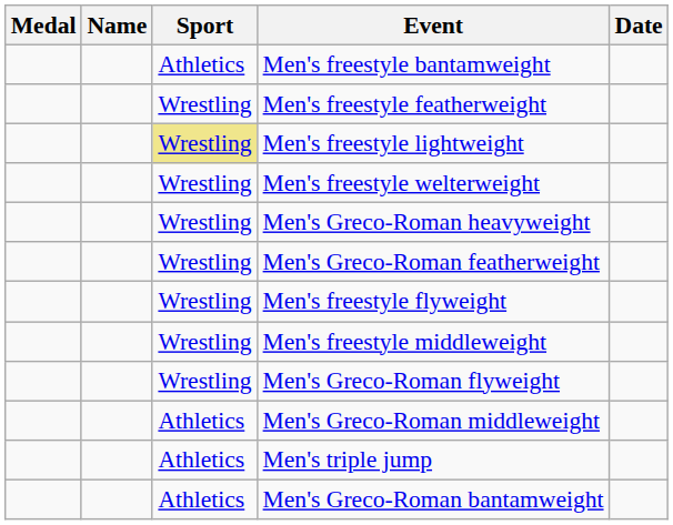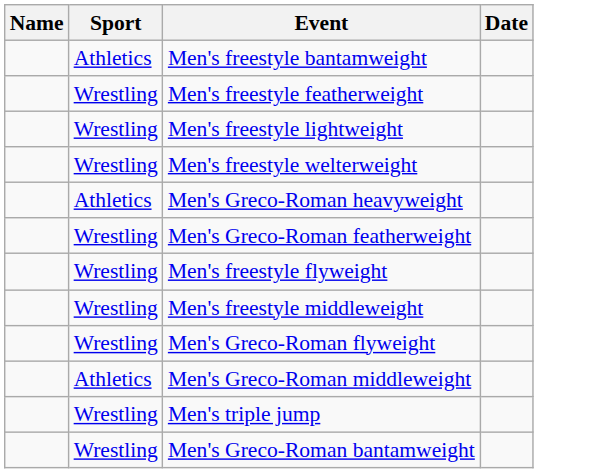- column: Medal
Men's freestyle lightweight | Sport: khaki background -> no background
Men's Greco-Roman heavyweight | Sport: Wrestling -> Athletics
Men's triple jump | Sport: Athletics -> Wrestling
Men's Greco-Roman bantamweight | Sport: Athletics -> Wrestling
